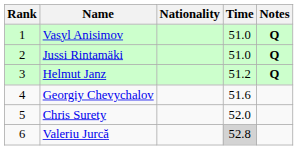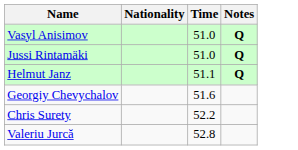- column: Rank | 1 | 2 | 3 | 4 | 5 | 6
Helmut Janz | Time: 51.2 -> 51.1
Chris Surety | Time: 52.0 -> 52.2
Valeriu Jurcă | Time: lightgrey background -> no background
